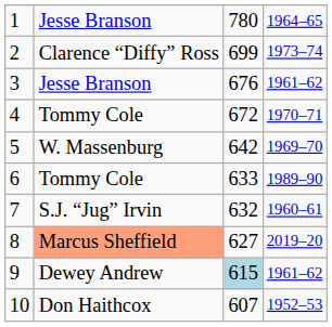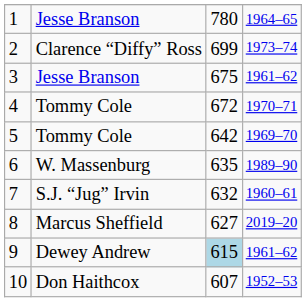3 | column 3: 676 -> 675
5 | column 2: W. Massenburg -> Tommy Cole
6 | column 2: Tommy Cole -> W. Massenburg
6 | column 3: 633 -> 635
8 | column 2: lightsalmon background -> no background
